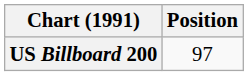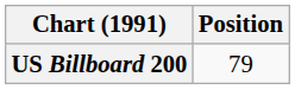US Billboard 200 | Position: 97 -> 79
